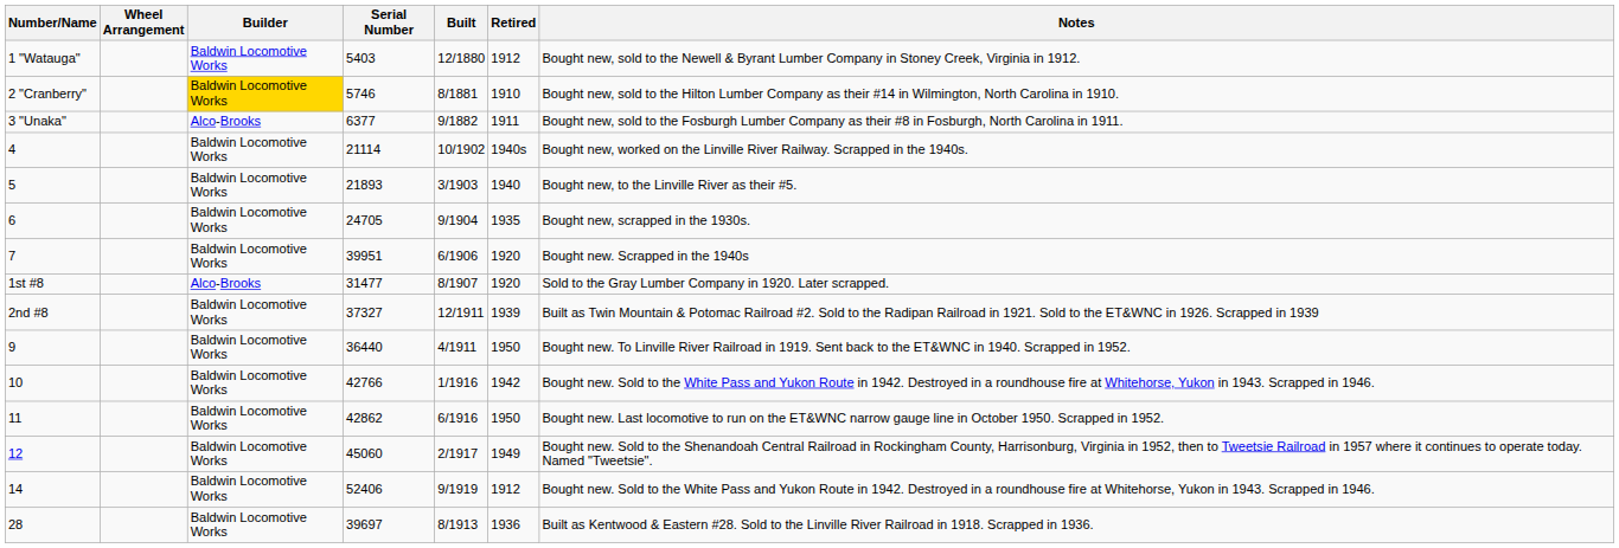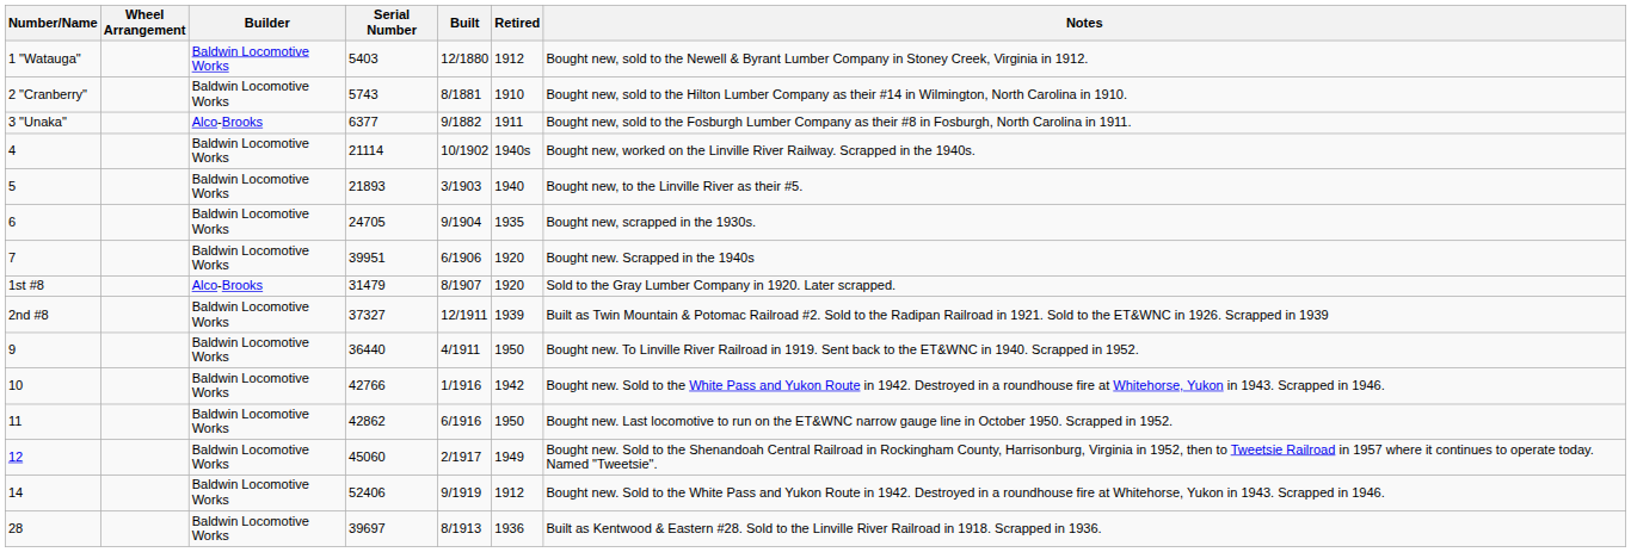2 "Cranberry" | Builder: gold background -> no background
2 "Cranberry" | Serial Number: 5746 -> 5743
1st #8 | Serial Number: 31477 -> 31479
